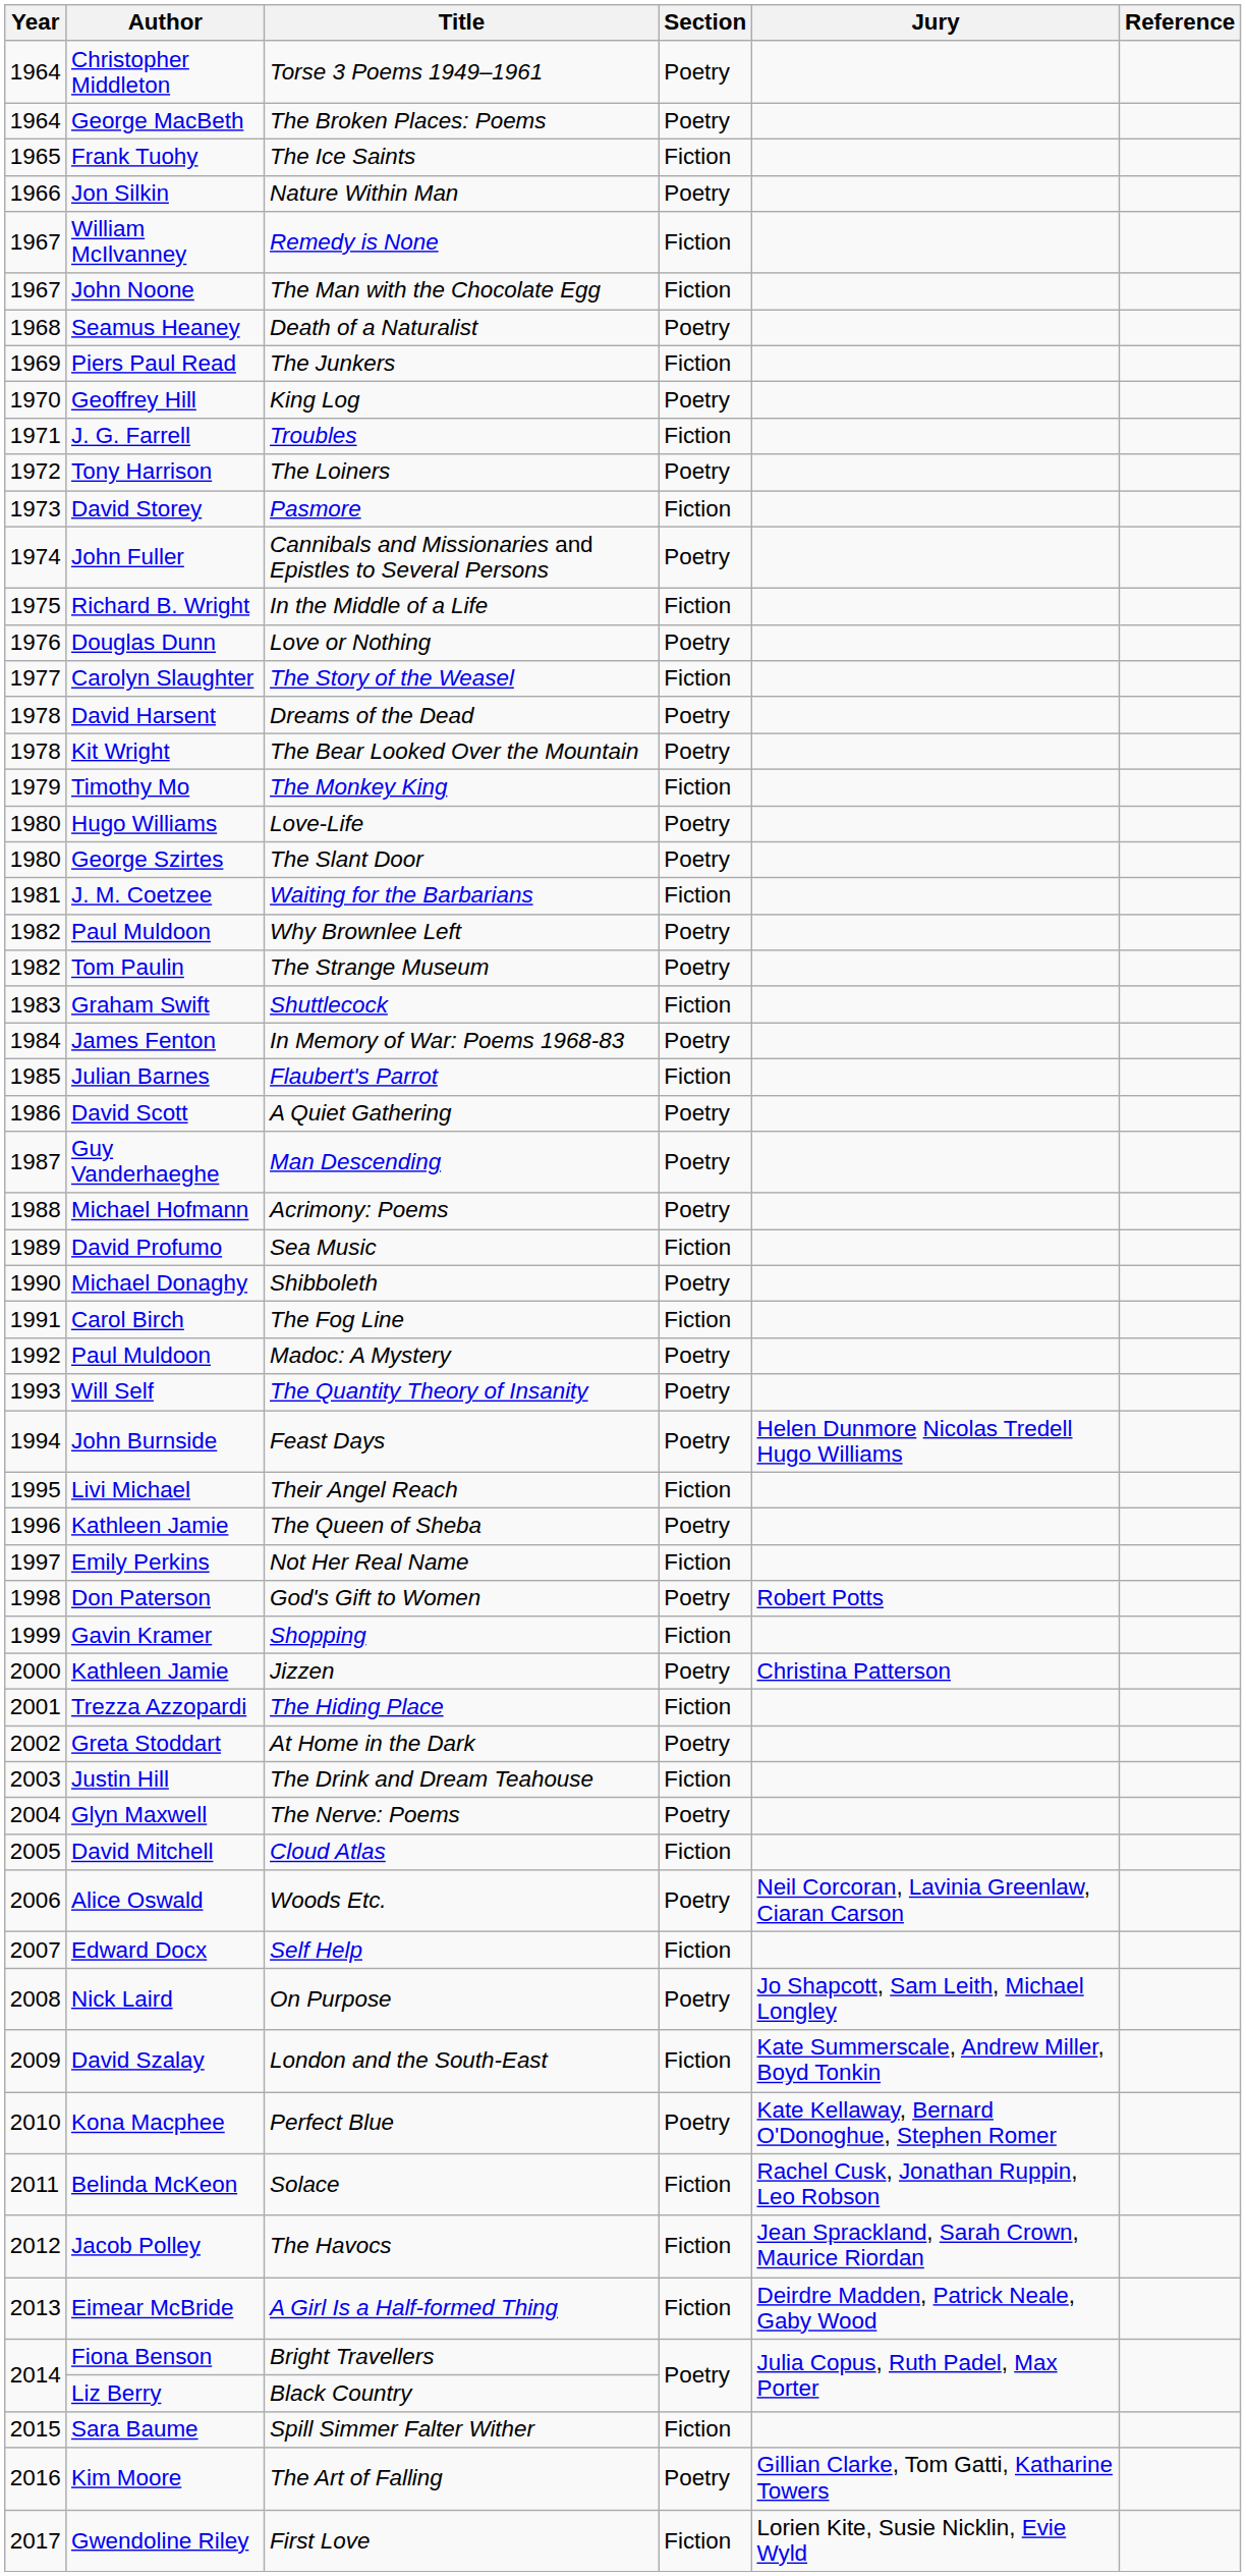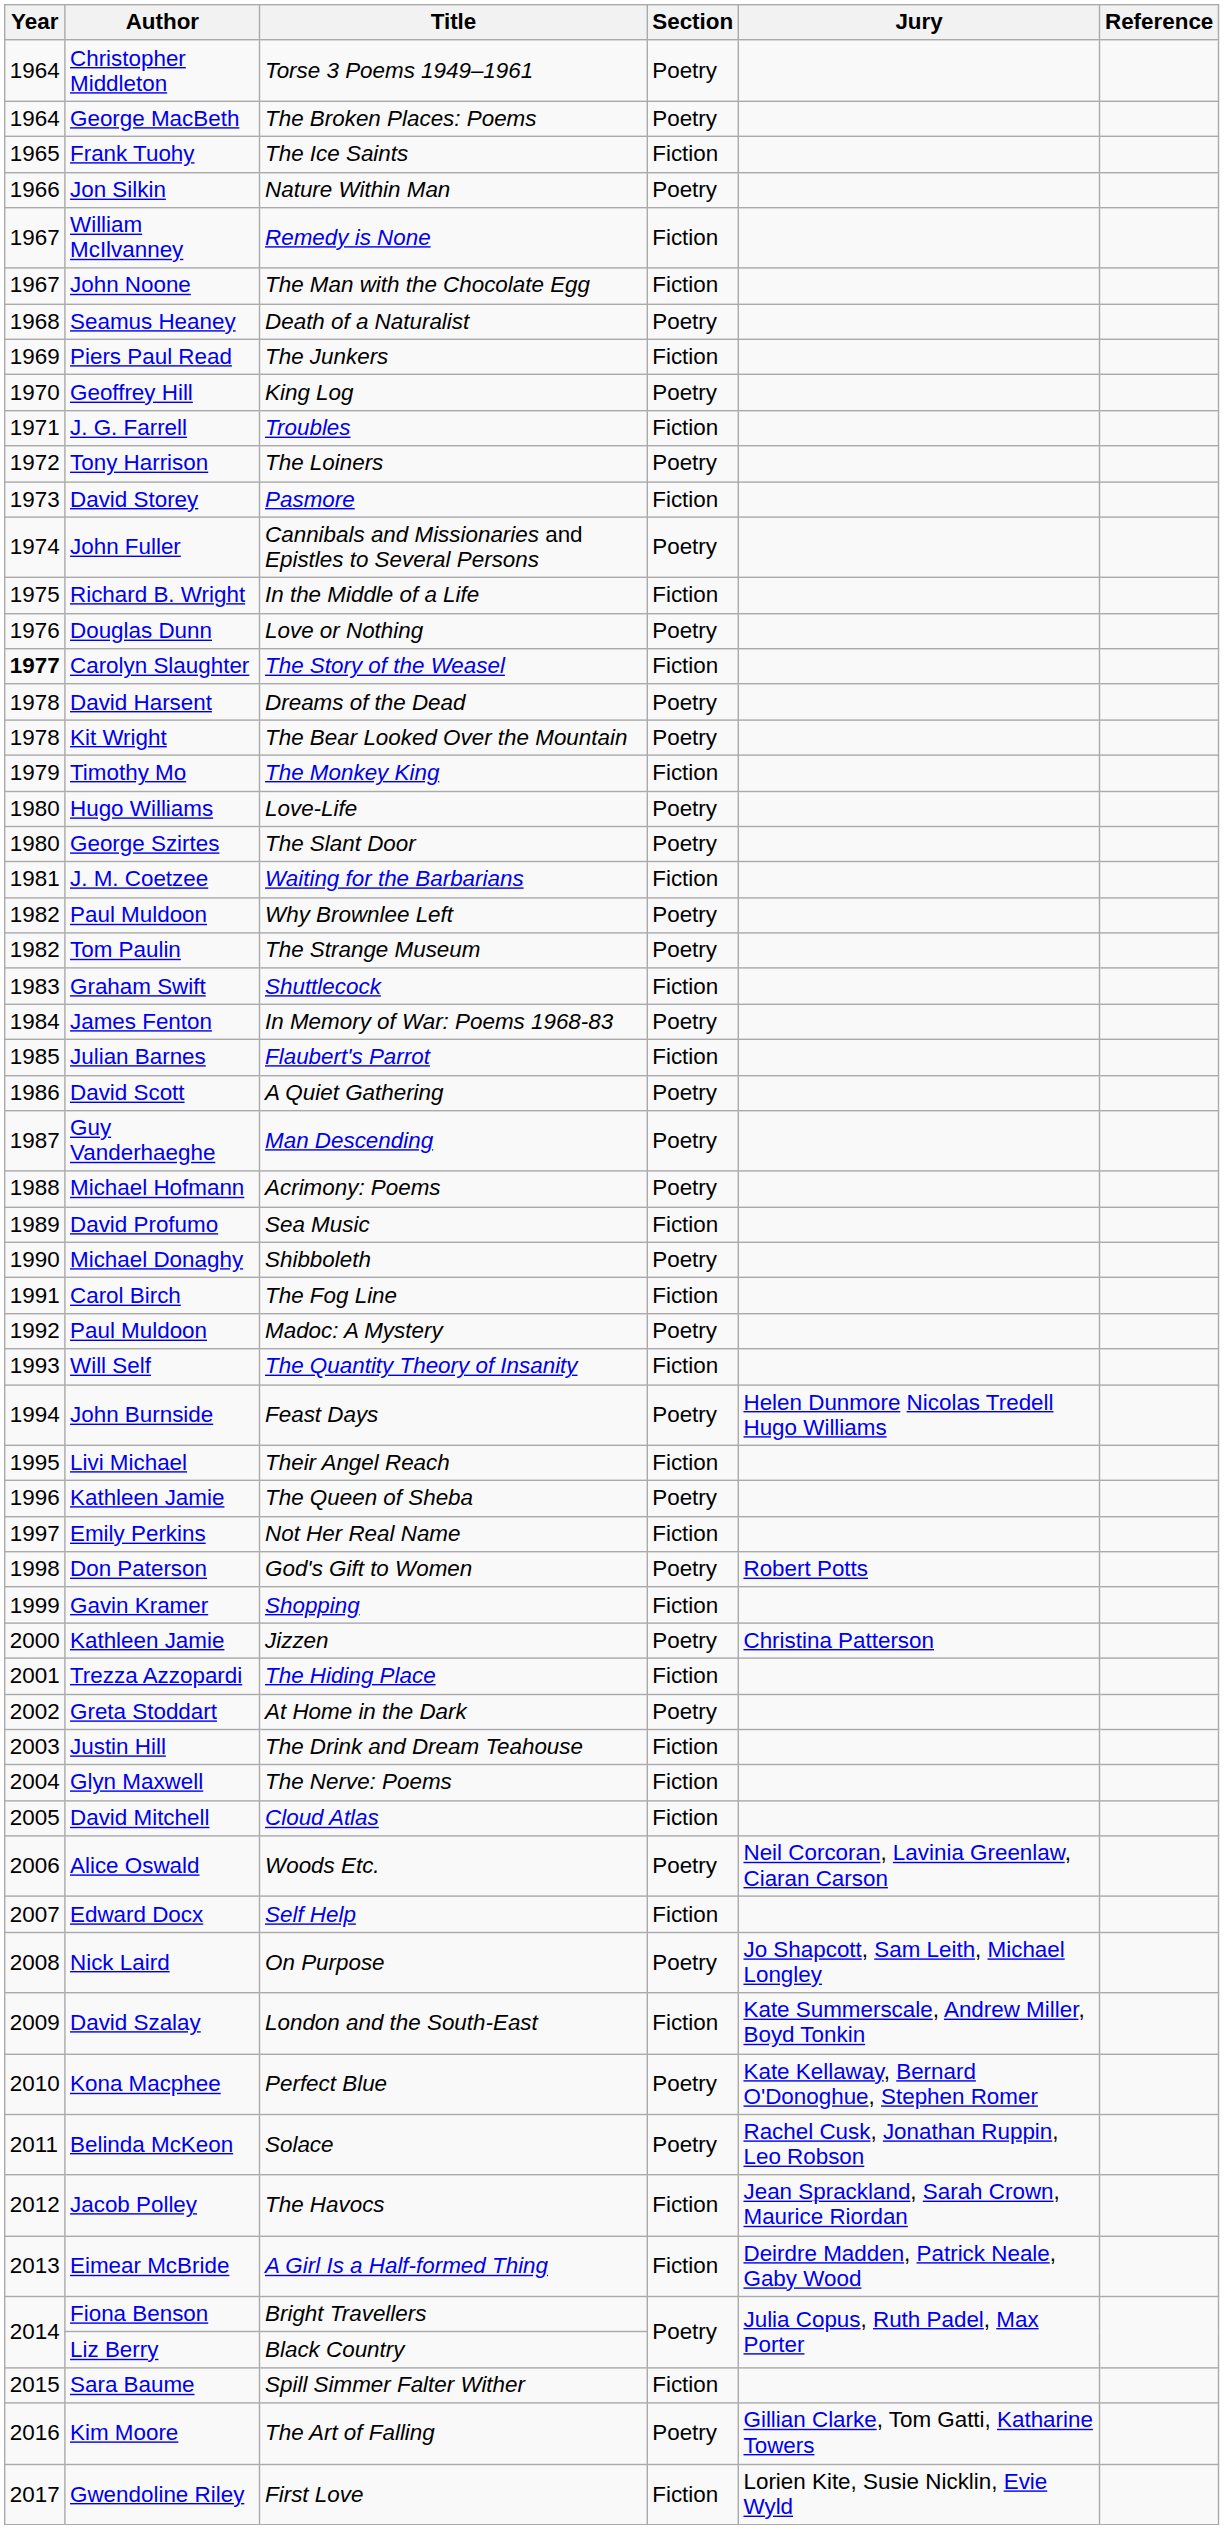The Story of the Weasel | Year: normal -> bold
The Quantity Theory of Insanity | Section: Poetry -> Fiction
The Nerve: Poems | Section: Poetry -> Fiction
Solace | Section: Fiction -> Poetry
